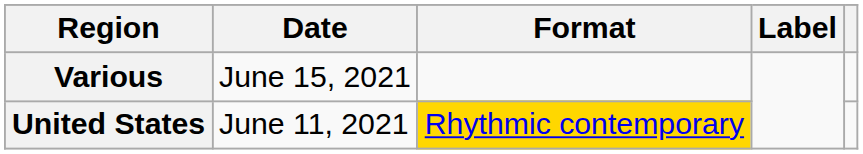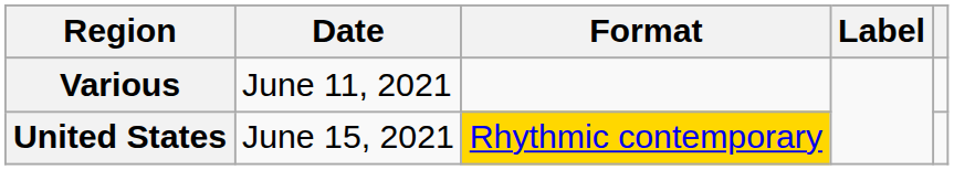Various | Date: June 15, 2021 -> June 11, 2021
United States | Date: June 11, 2021 -> June 15, 2021
